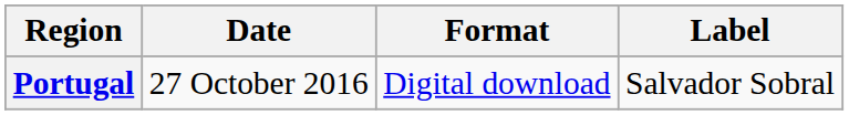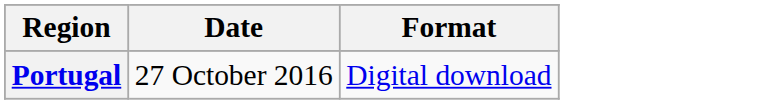- column: Label | Salvador Sobral
